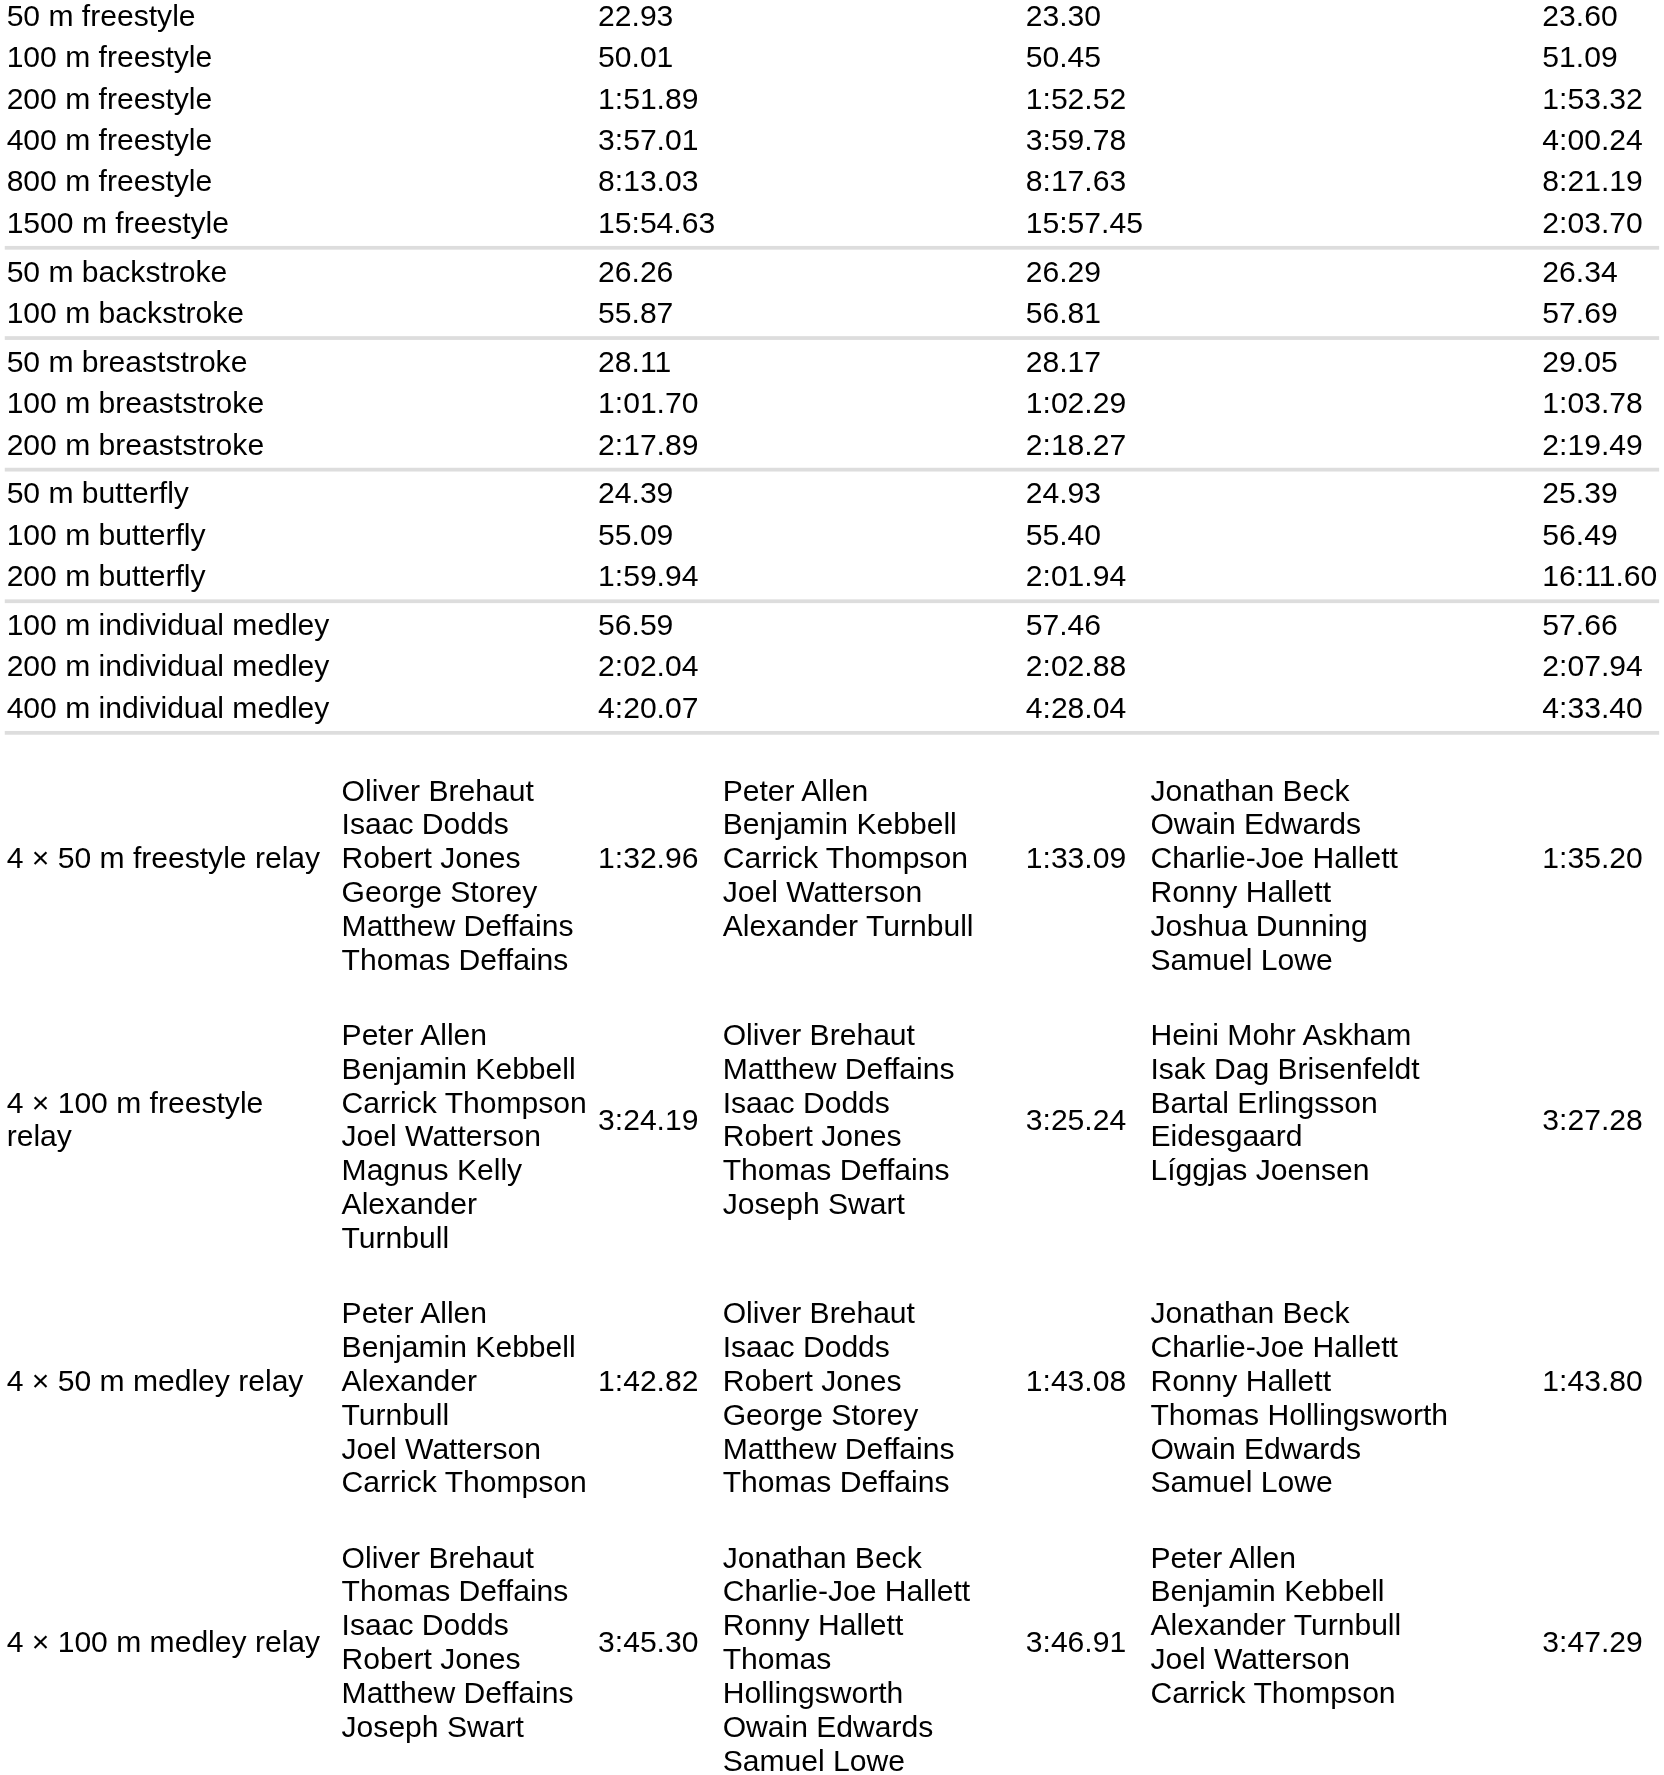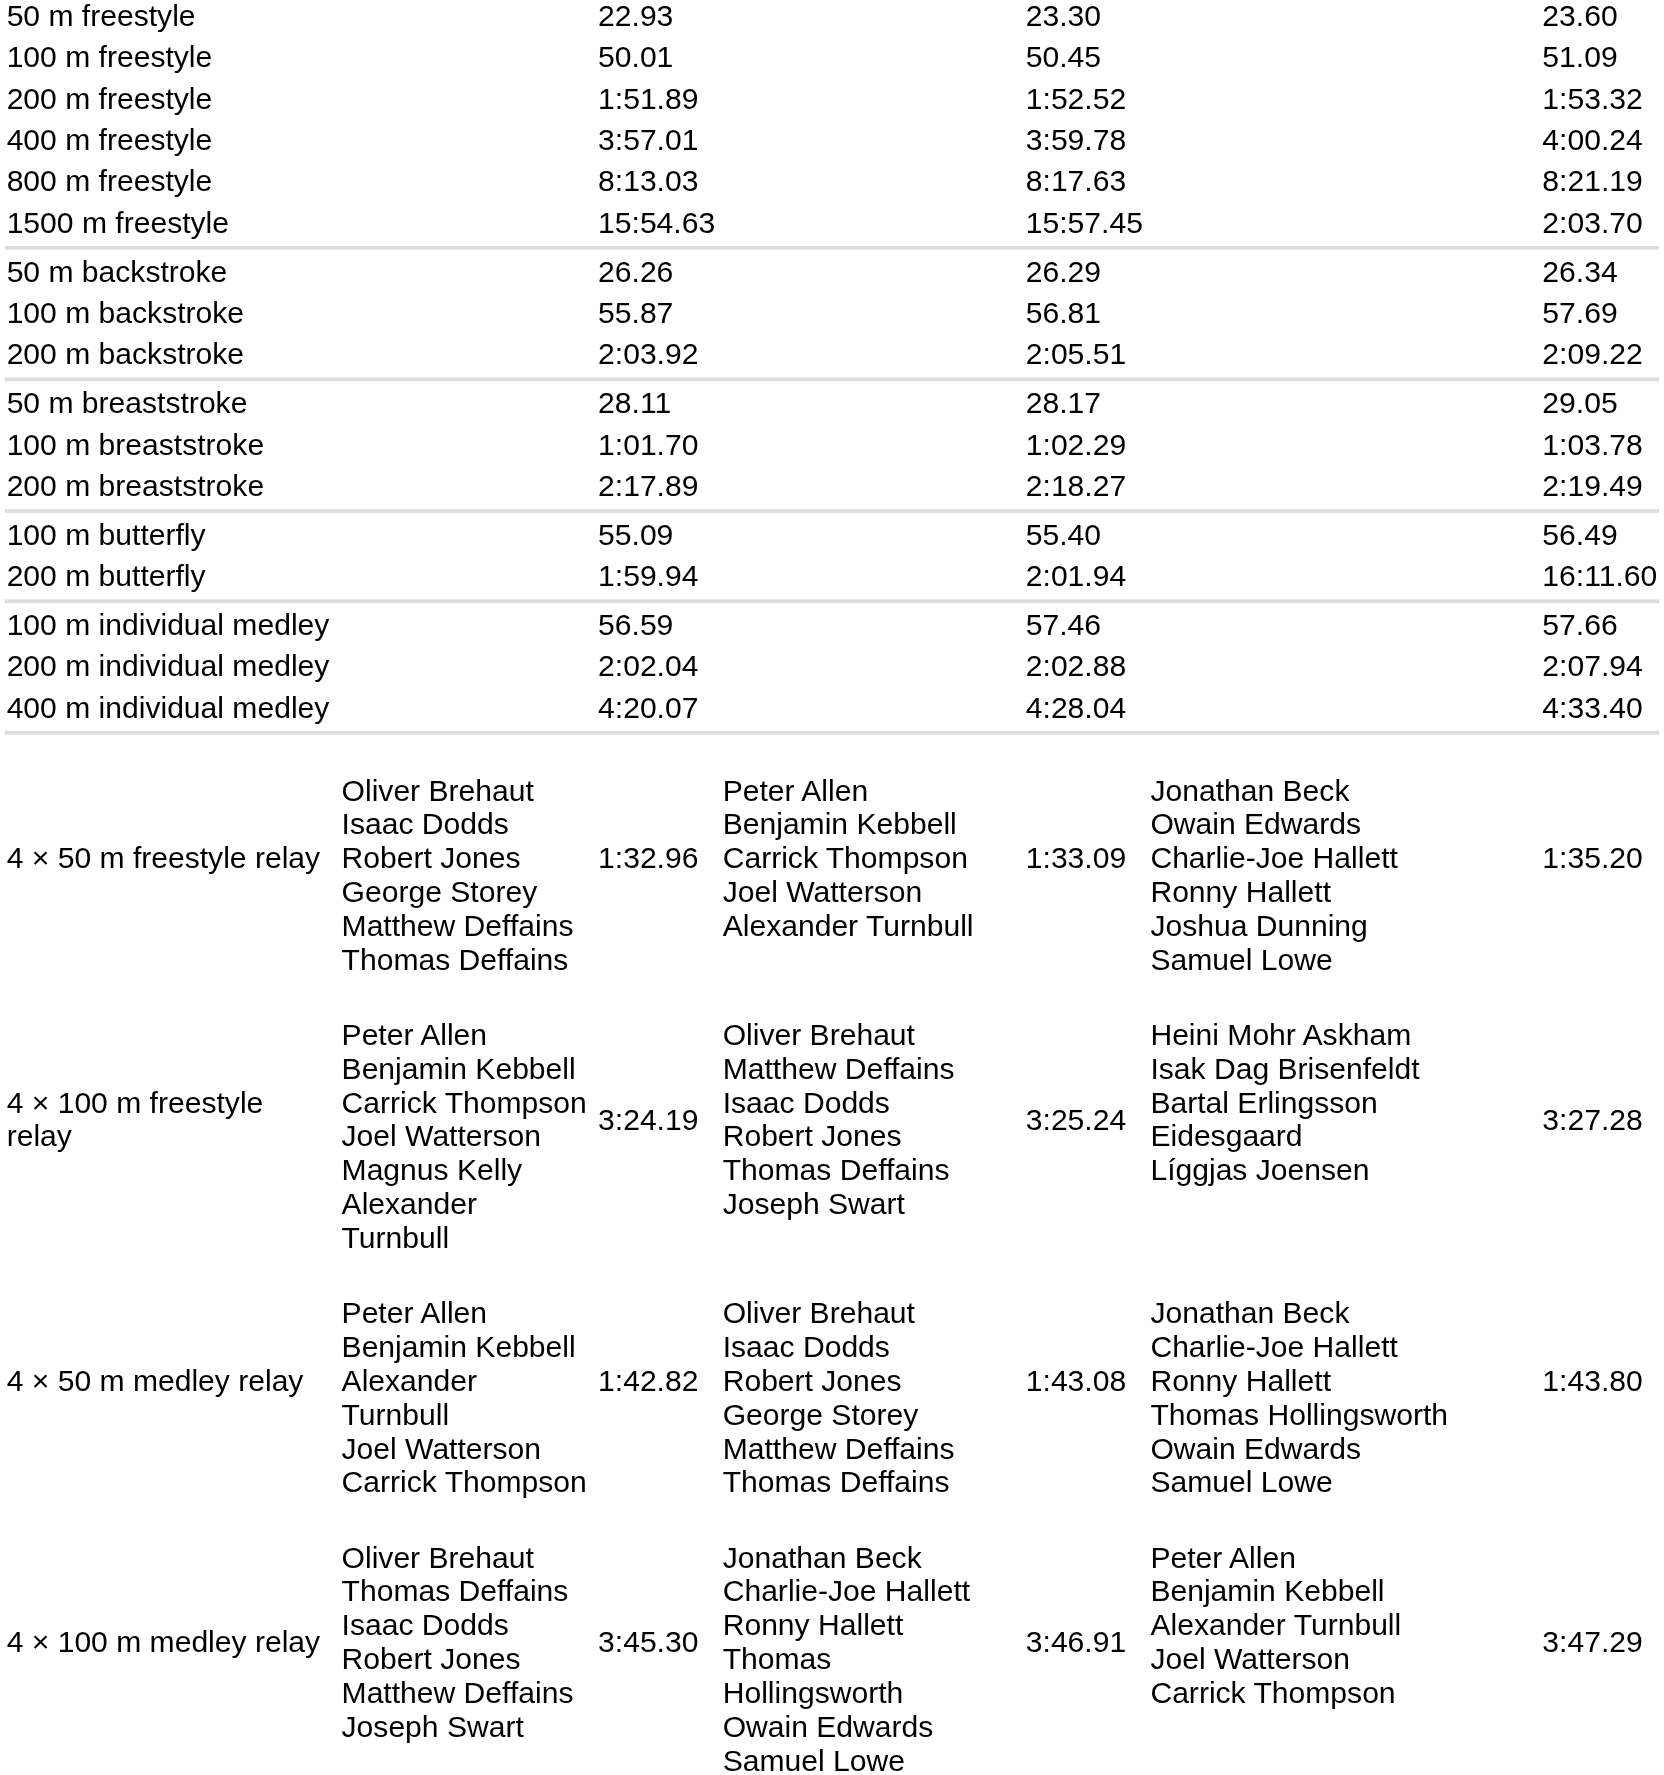+ row: 200 m backstroke | 2:03.92 | 2:05.51 | 2:09.22
- row: 50 m butterfly | 24.39 | 24.93 | 25.39
